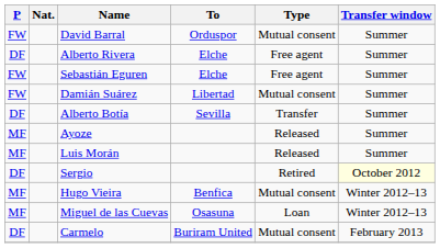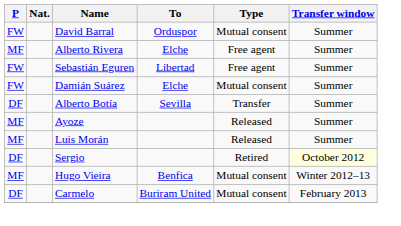Alberto Rivera | P: DF -> MF
Sebastián Eguren | To: Elche -> Libertad
Damián Suárez | To: Libertad -> Elche
- row: MF | Miguel de las Cuevas | Osasuna | Loan | Winter 2012–13
